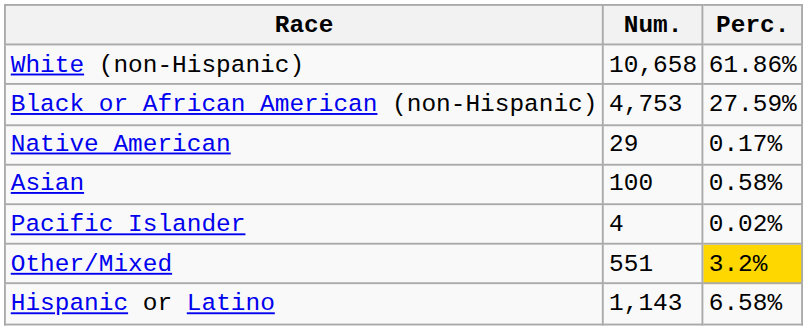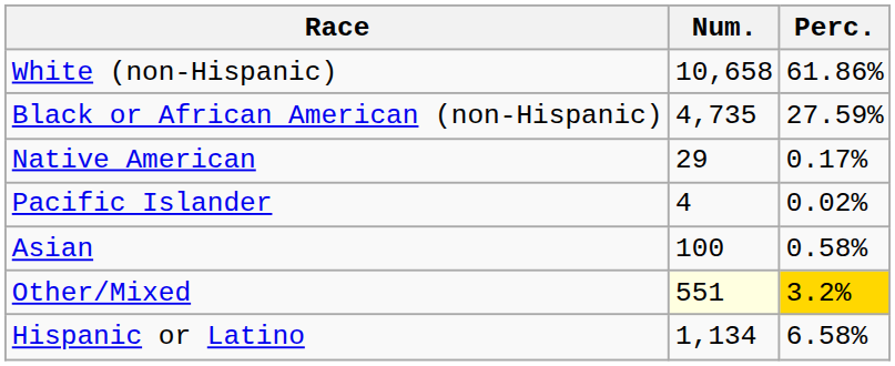Black or African American (non-Hispanic) | Num.: 4,753 -> 4,735
rows swapped: Asian <-> Pacific Islander
Other/Mixed | Num.: no background -> lightyellow background
Hispanic or Latino | Num.: 1,143 -> 1,134
